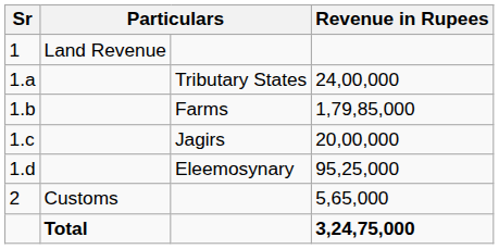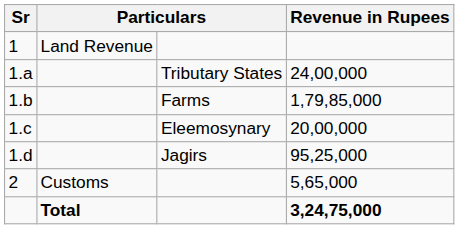1.c | column 3: Jagirs -> Eleemosynary
1.d | column 3: Eleemosynary -> Jagirs
